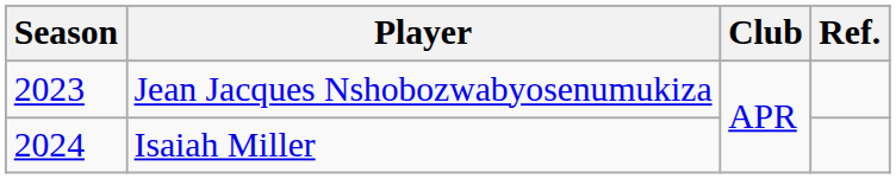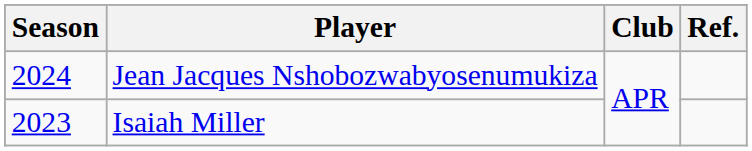Jean Jacques Nshobozwabyosenumukiza | Season: 2023 -> 2024
Isaiah Miller | Season: 2024 -> 2023
